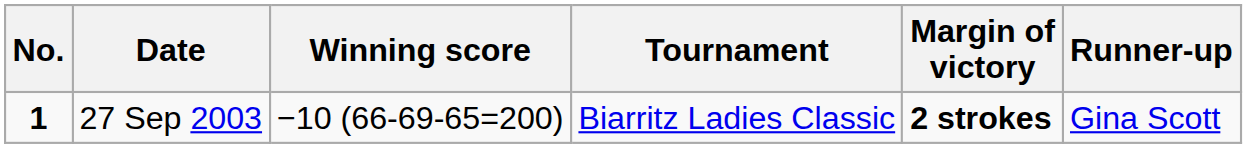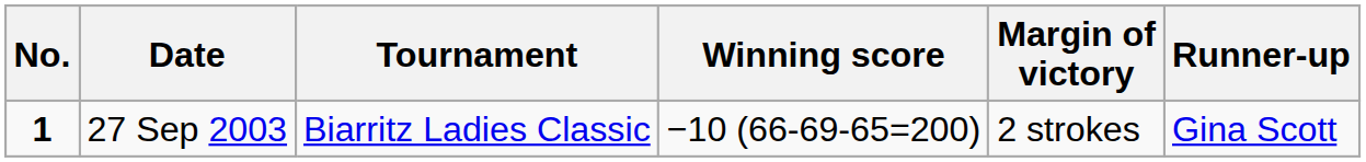columns swapped: Tournament <-> Winning score
27 Sep 2003 | Margin of victory: bold -> normal
